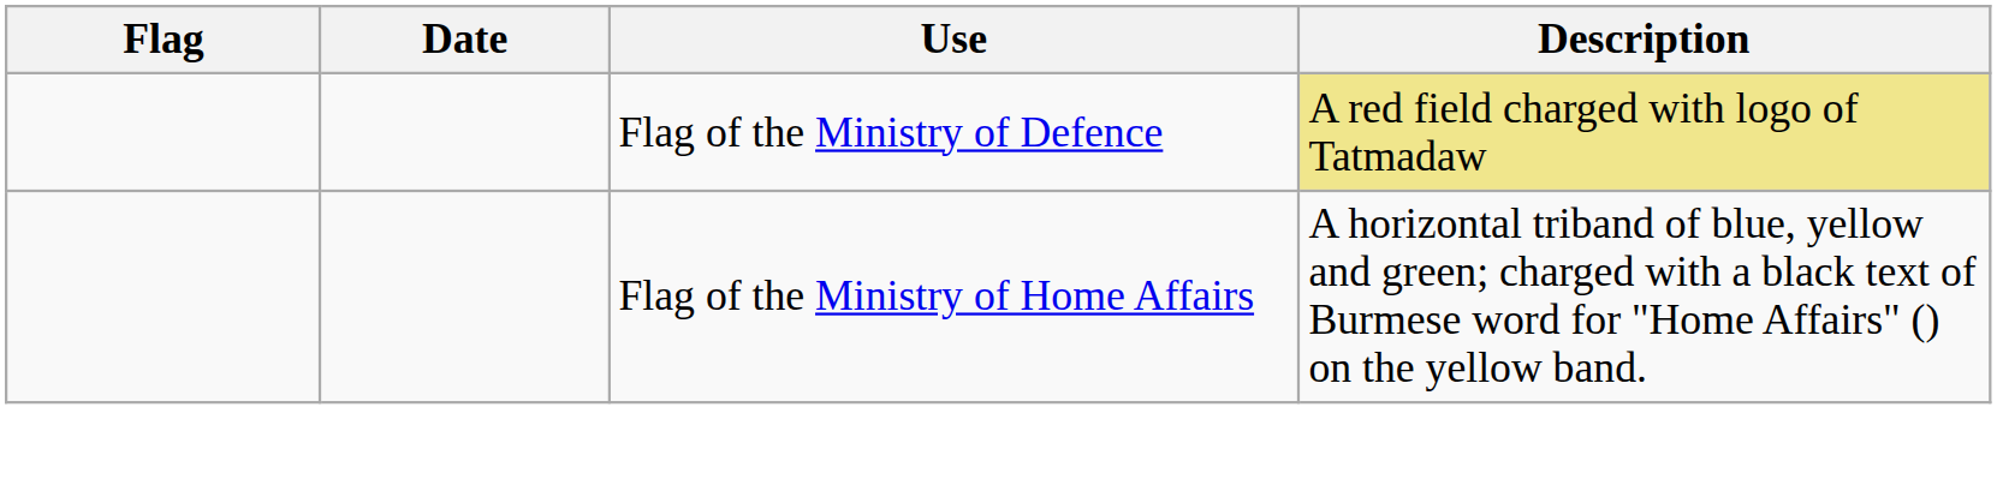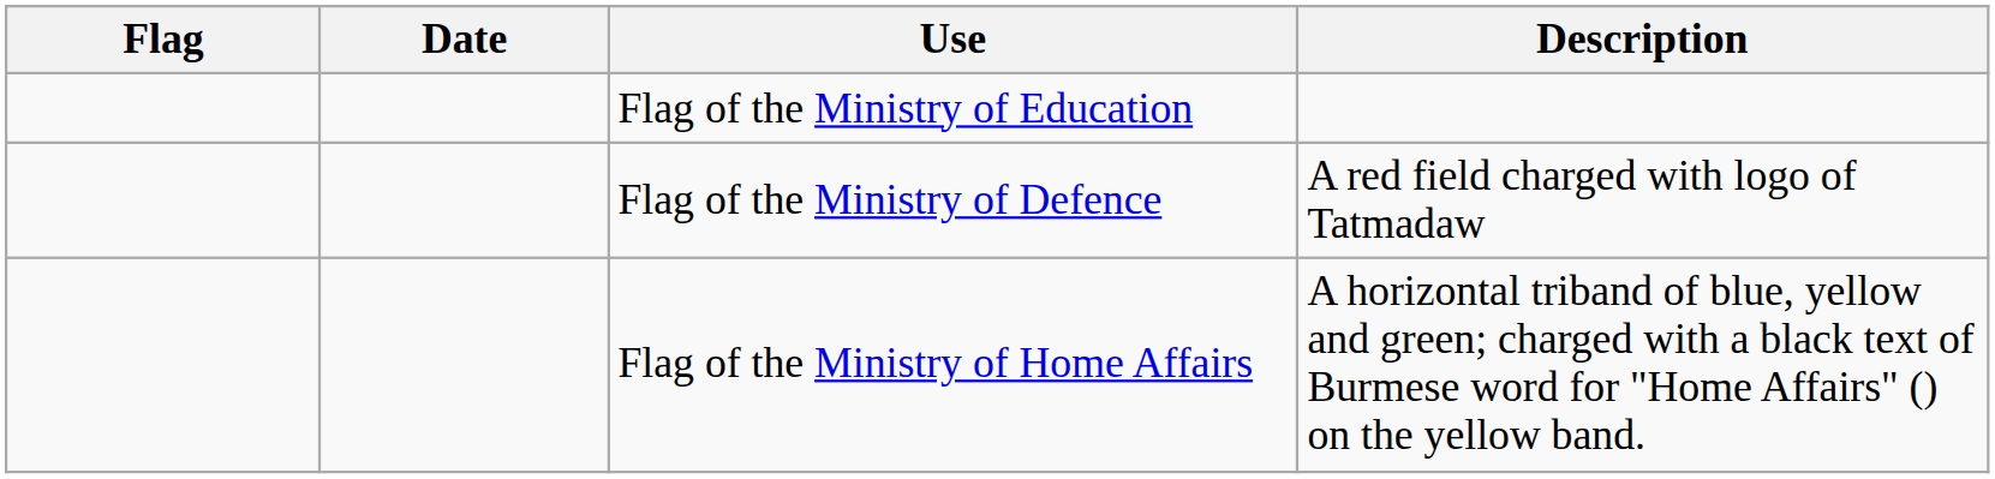+ row: Flag of the Ministry of Education
Flag of the Ministry of Defence | Description: khaki background -> no background
